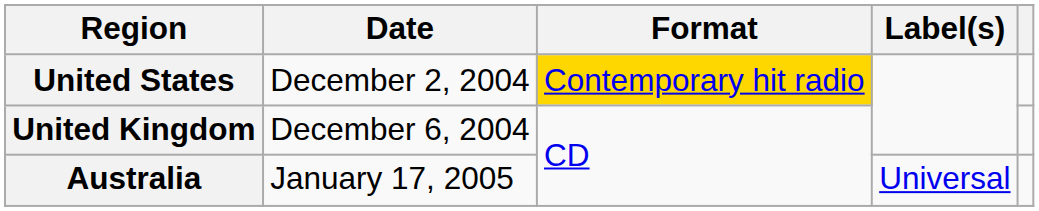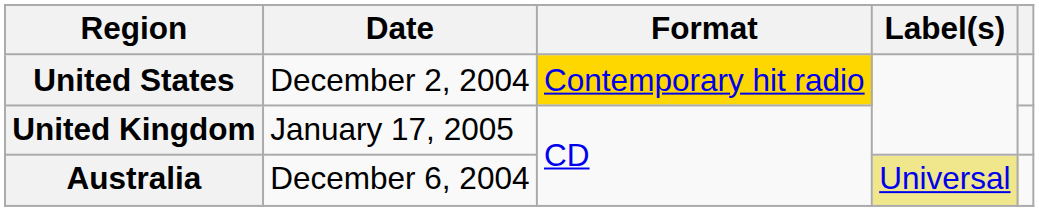United Kingdom | Date: December 6, 2004 -> January 17, 2005
Australia | Date: January 17, 2005 -> December 6, 2004
Australia | Label(s): no background -> khaki background
